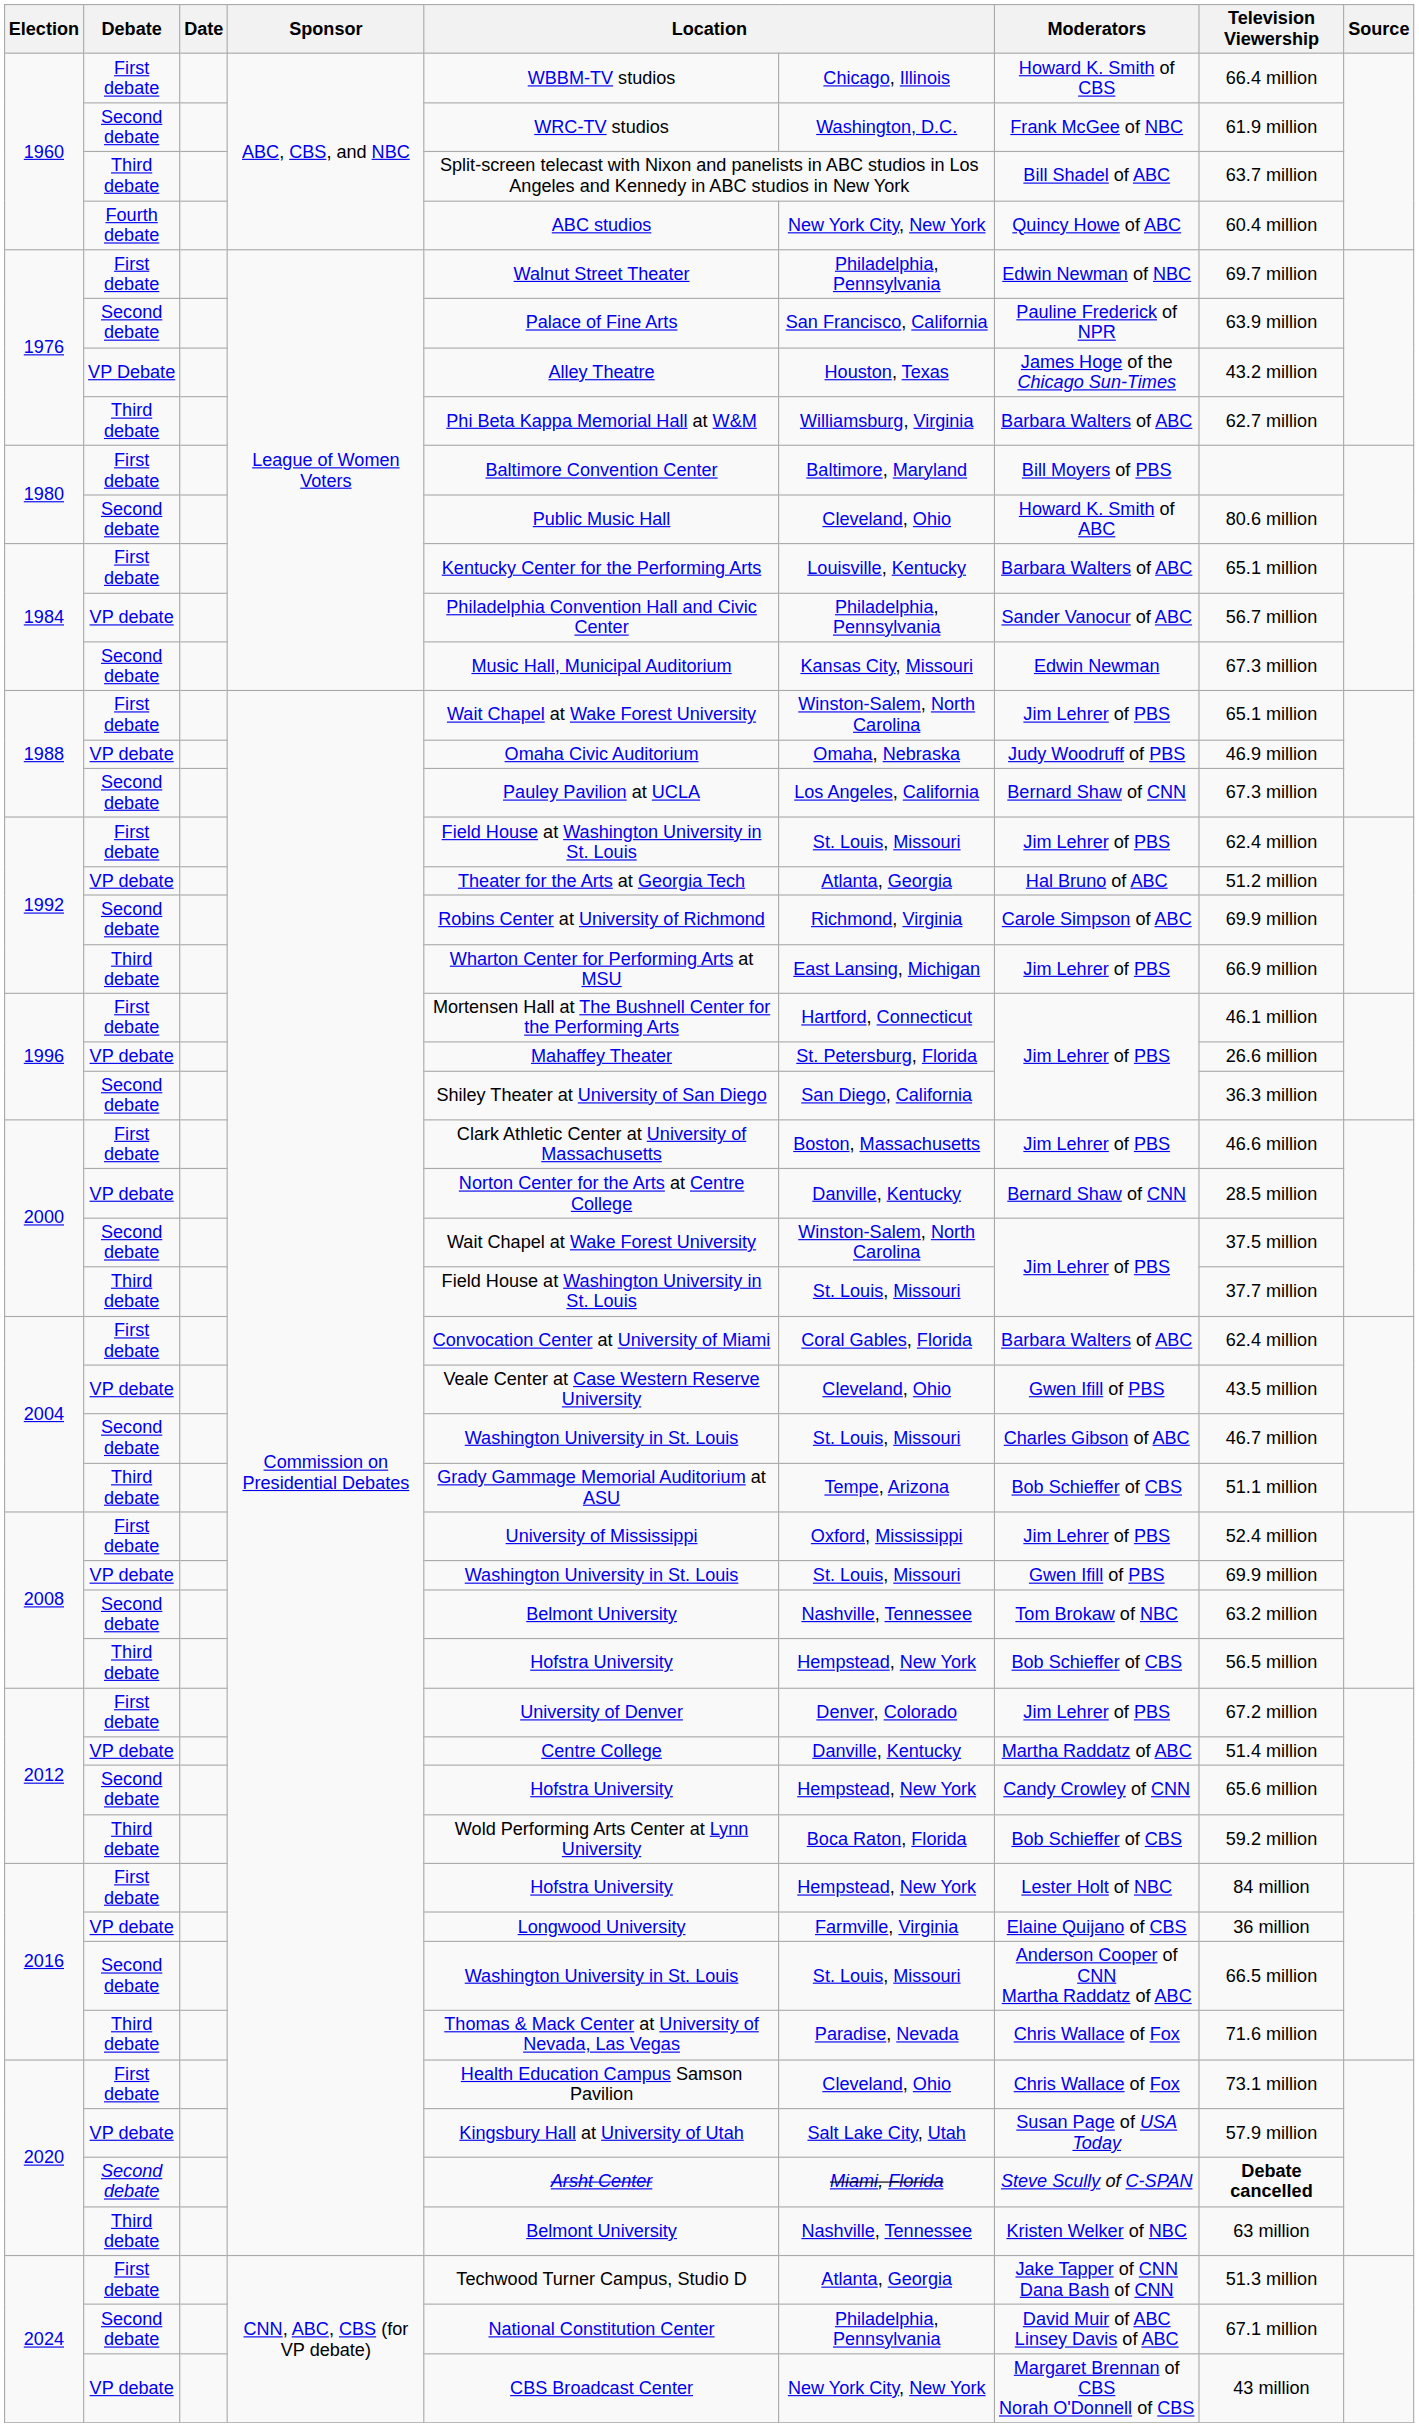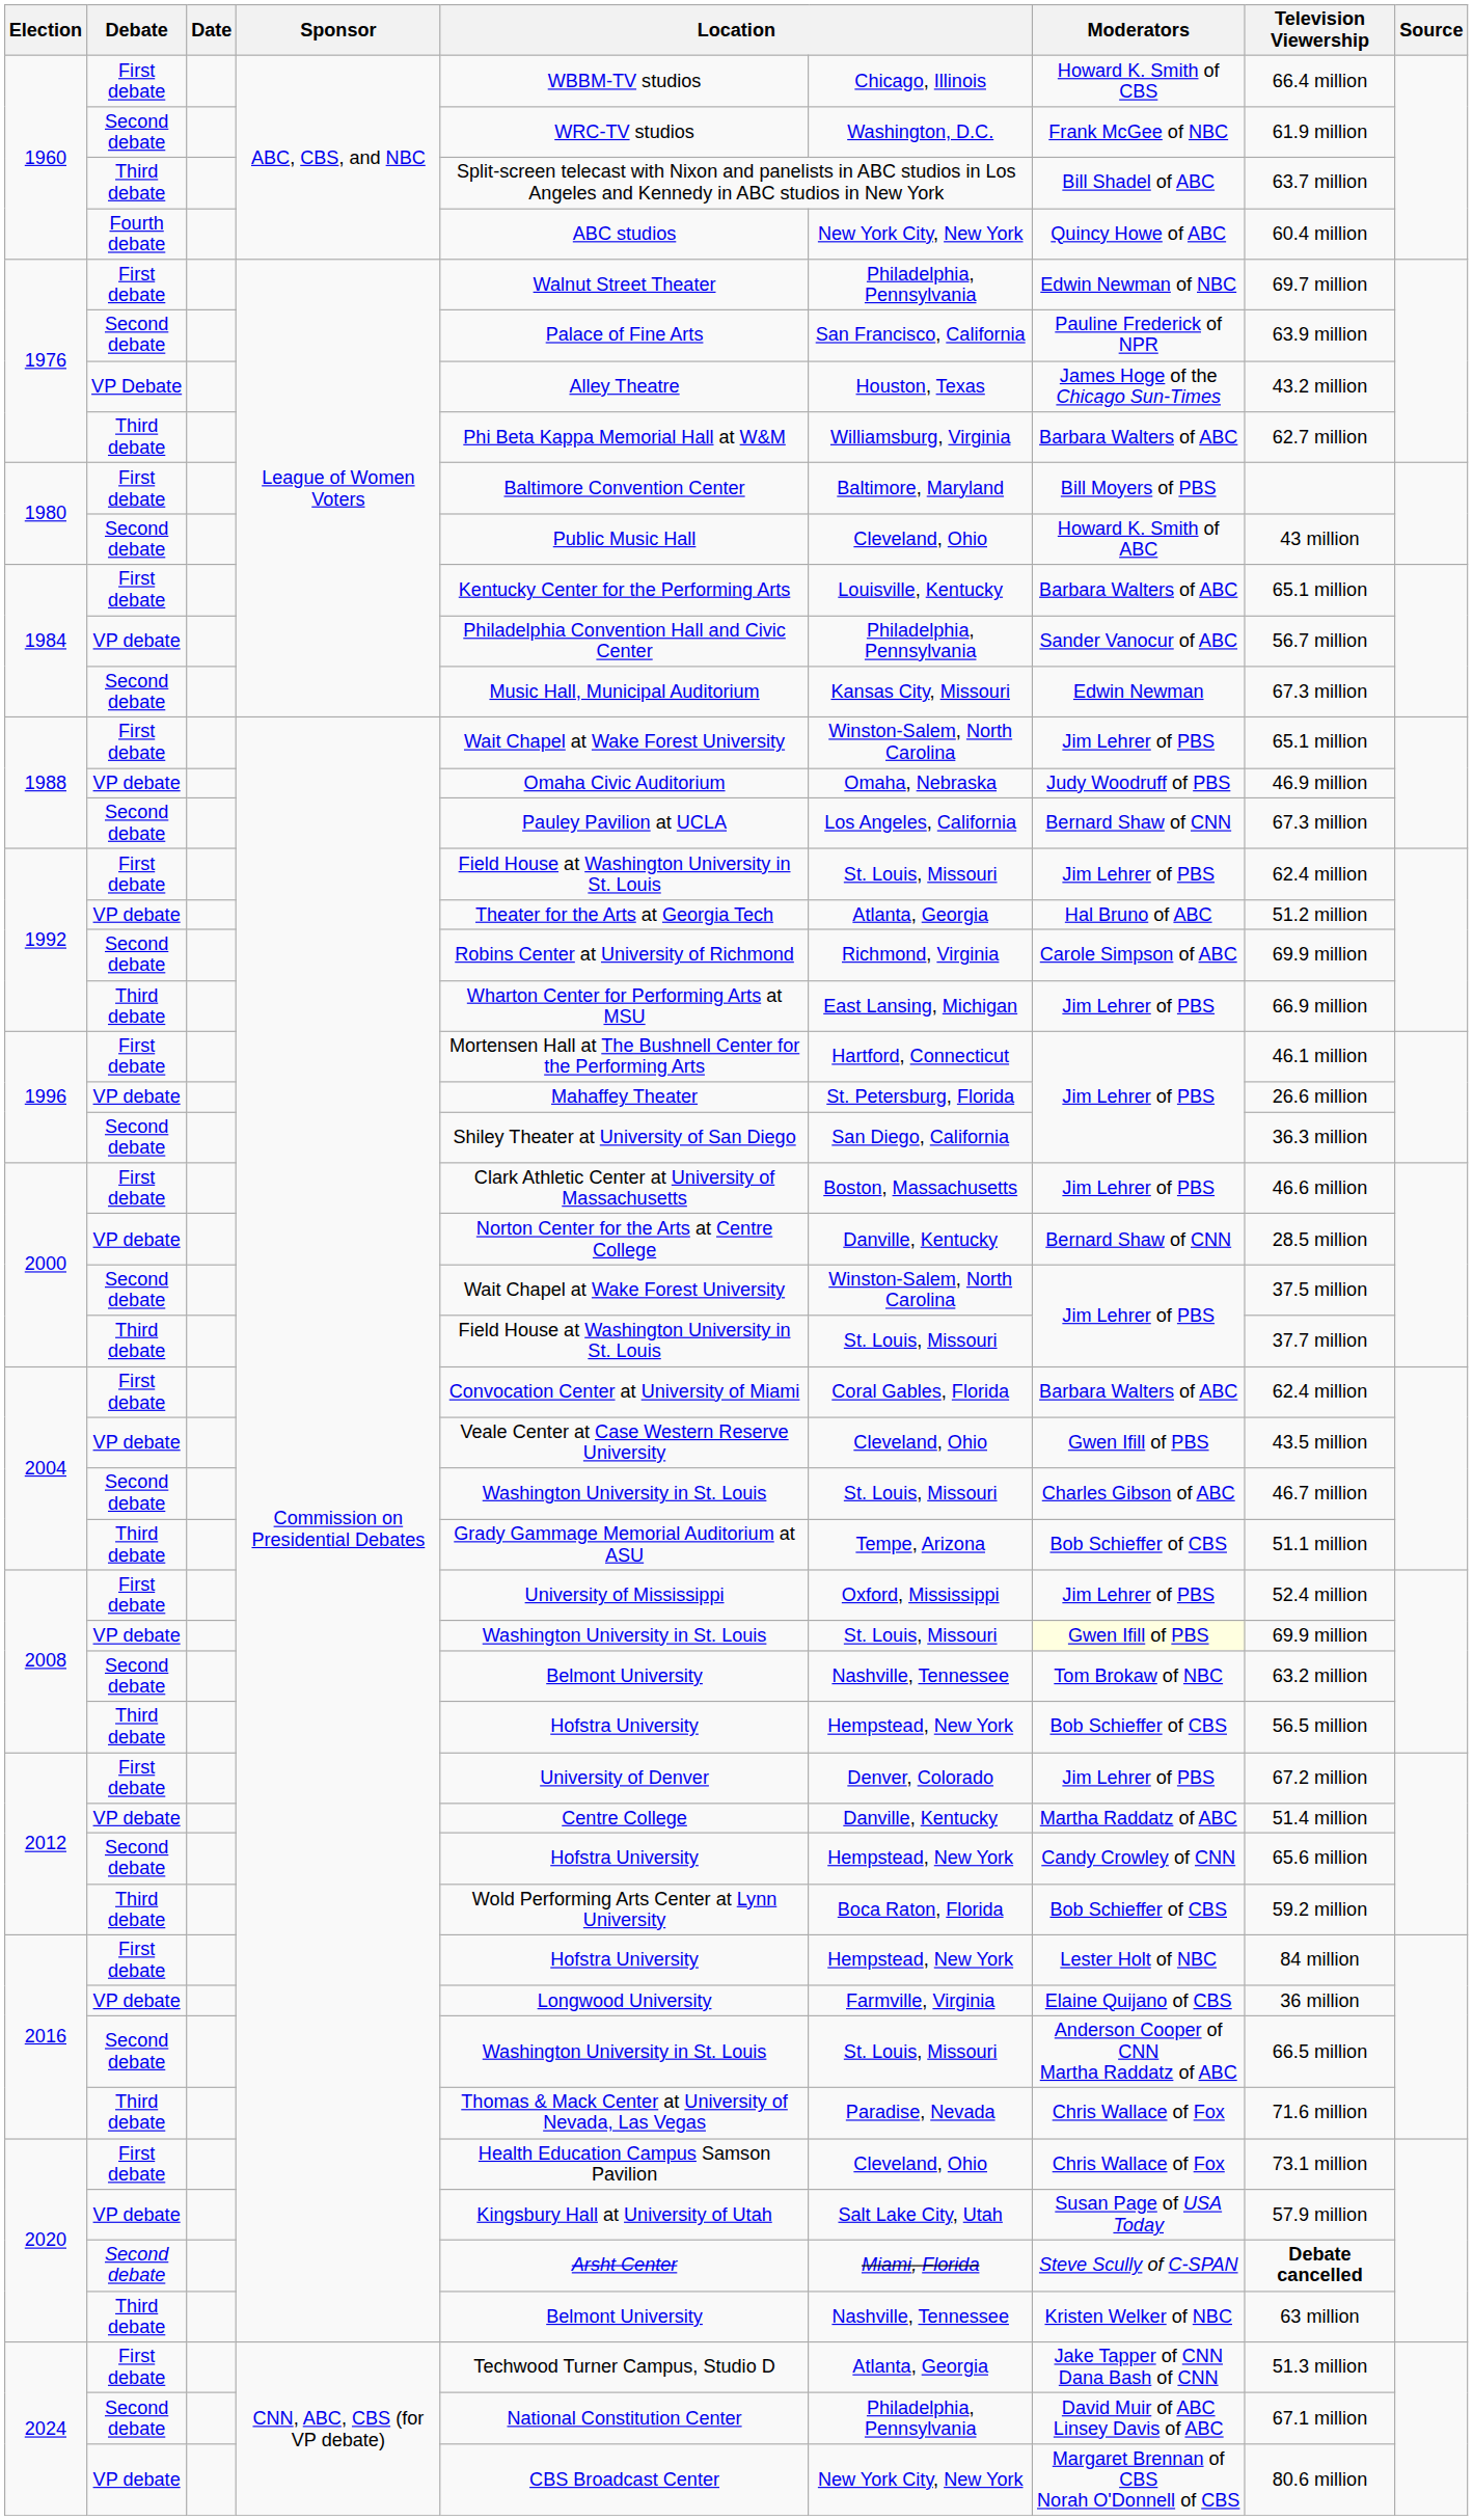1980 / Second debate | Television Viewership: 80.6 million -> 43 million
2008 / VP debate | Moderators: no background -> lightyellow background
2024 / VP debate | Television Viewership: 43 million -> 80.6 million
